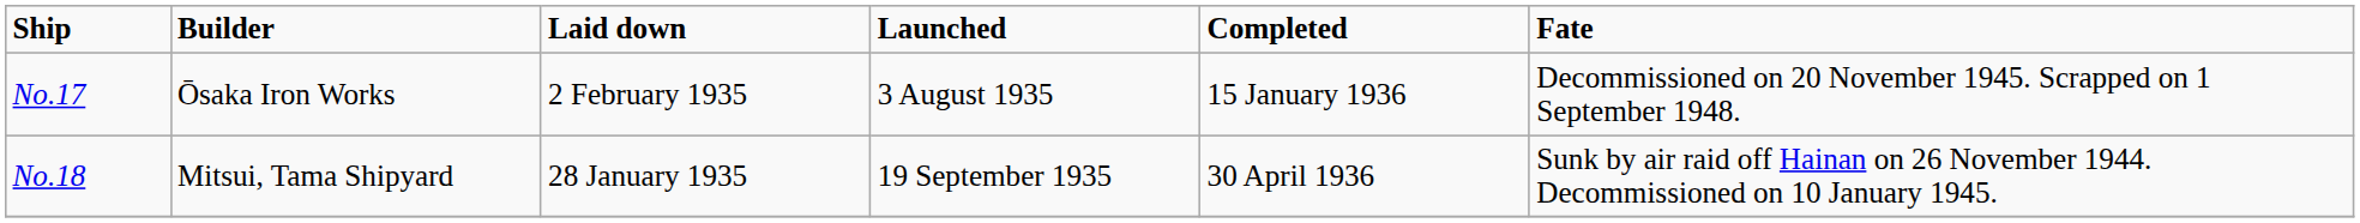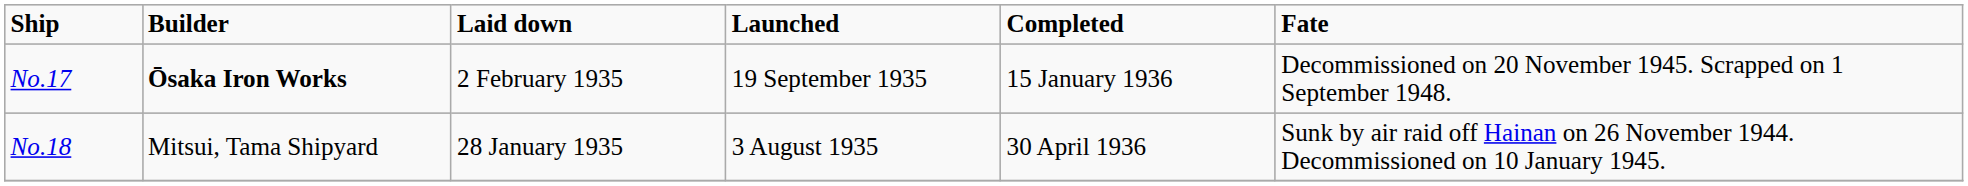No.17 | Builder: normal -> bold
No.17 | Launched: 3 August 1935 -> 19 September 1935
No.18 | Launched: 19 September 1935 -> 3 August 1935
